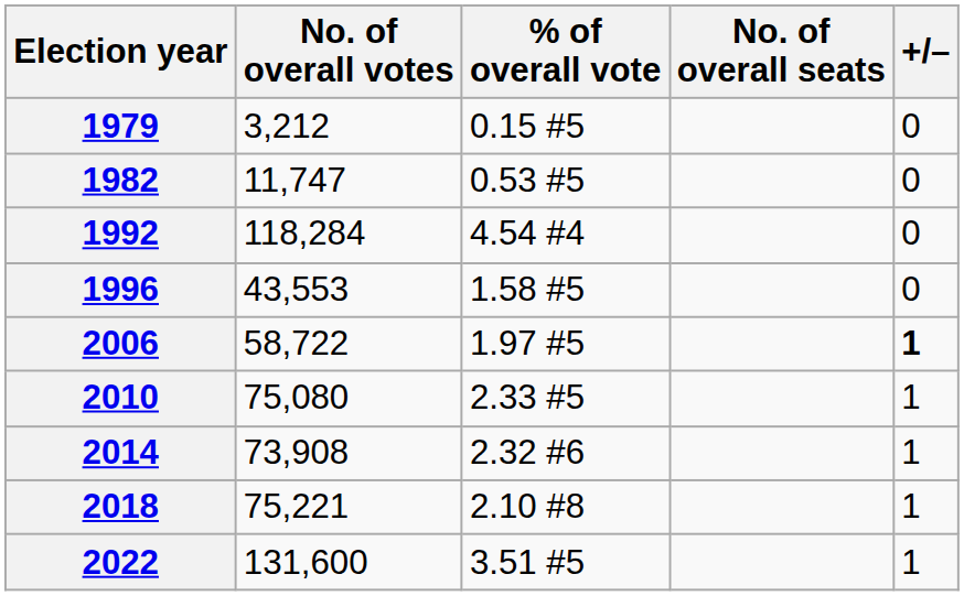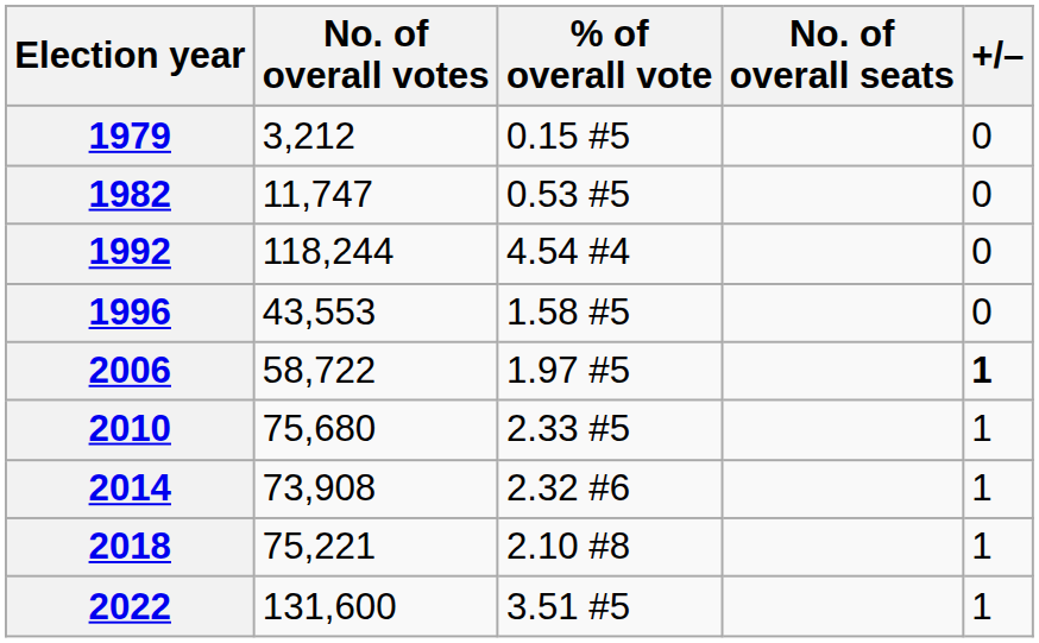1992 | No. of overall votes: 118,284 -> 118,244
2010 | No. of overall votes: 75,080 -> 75,680
